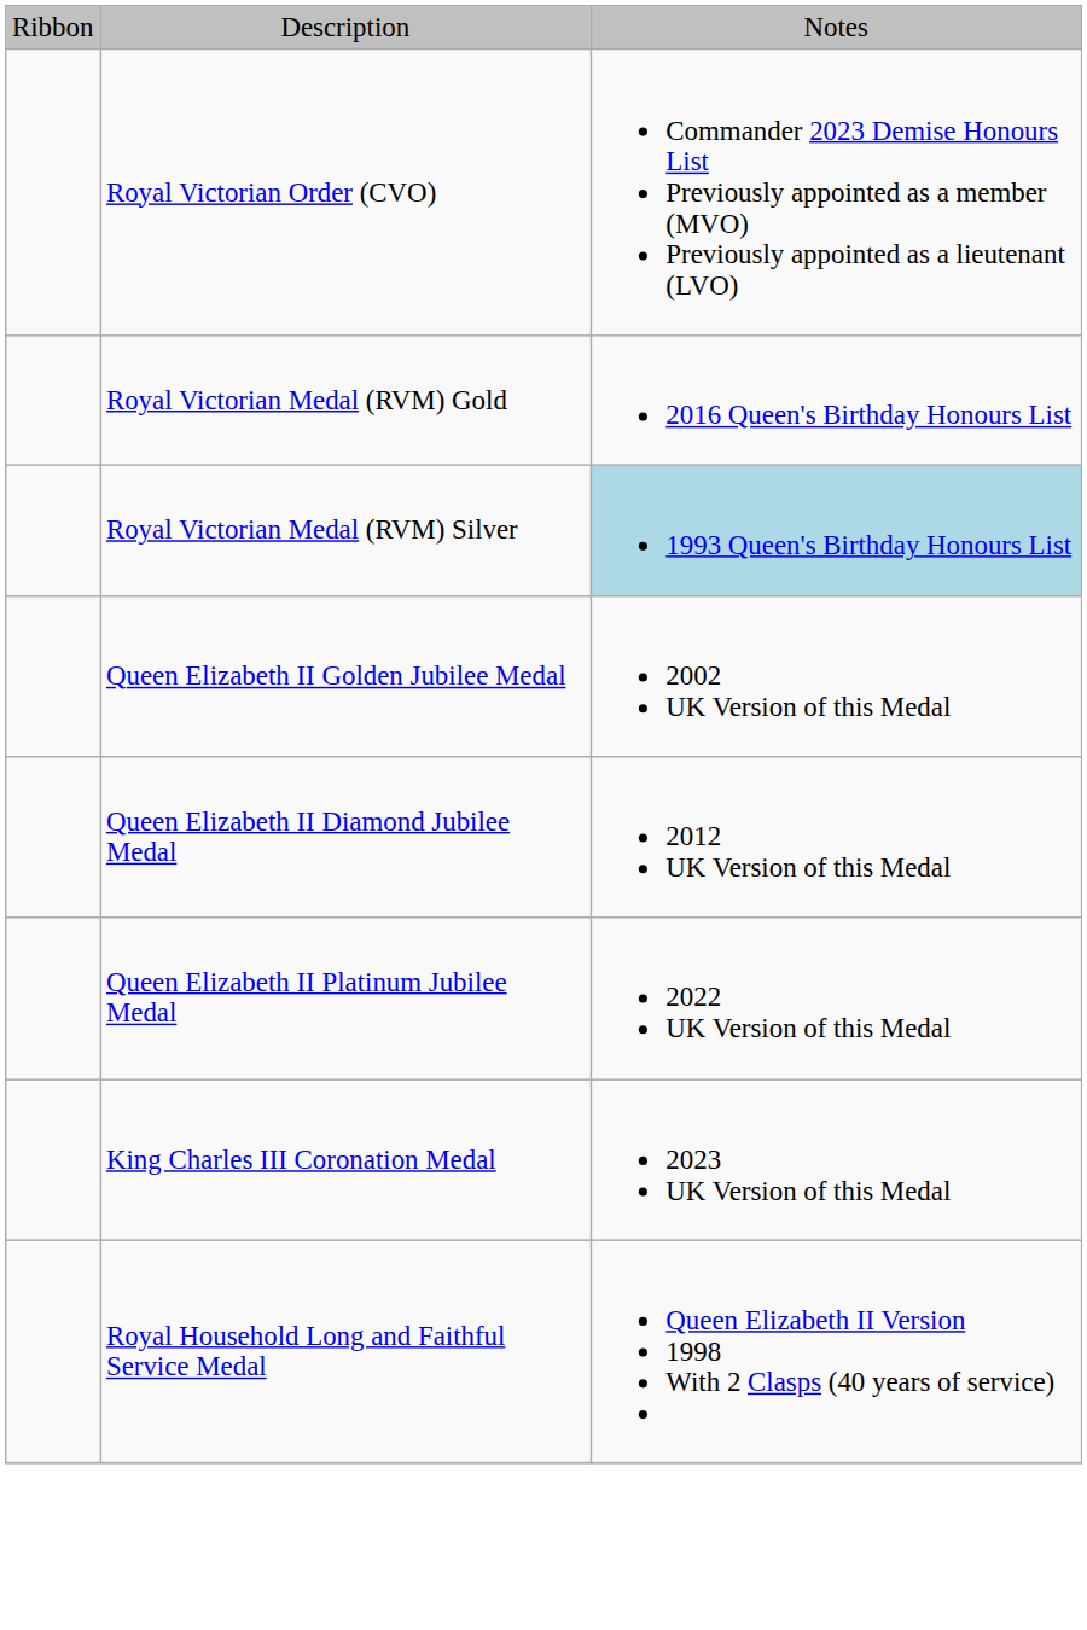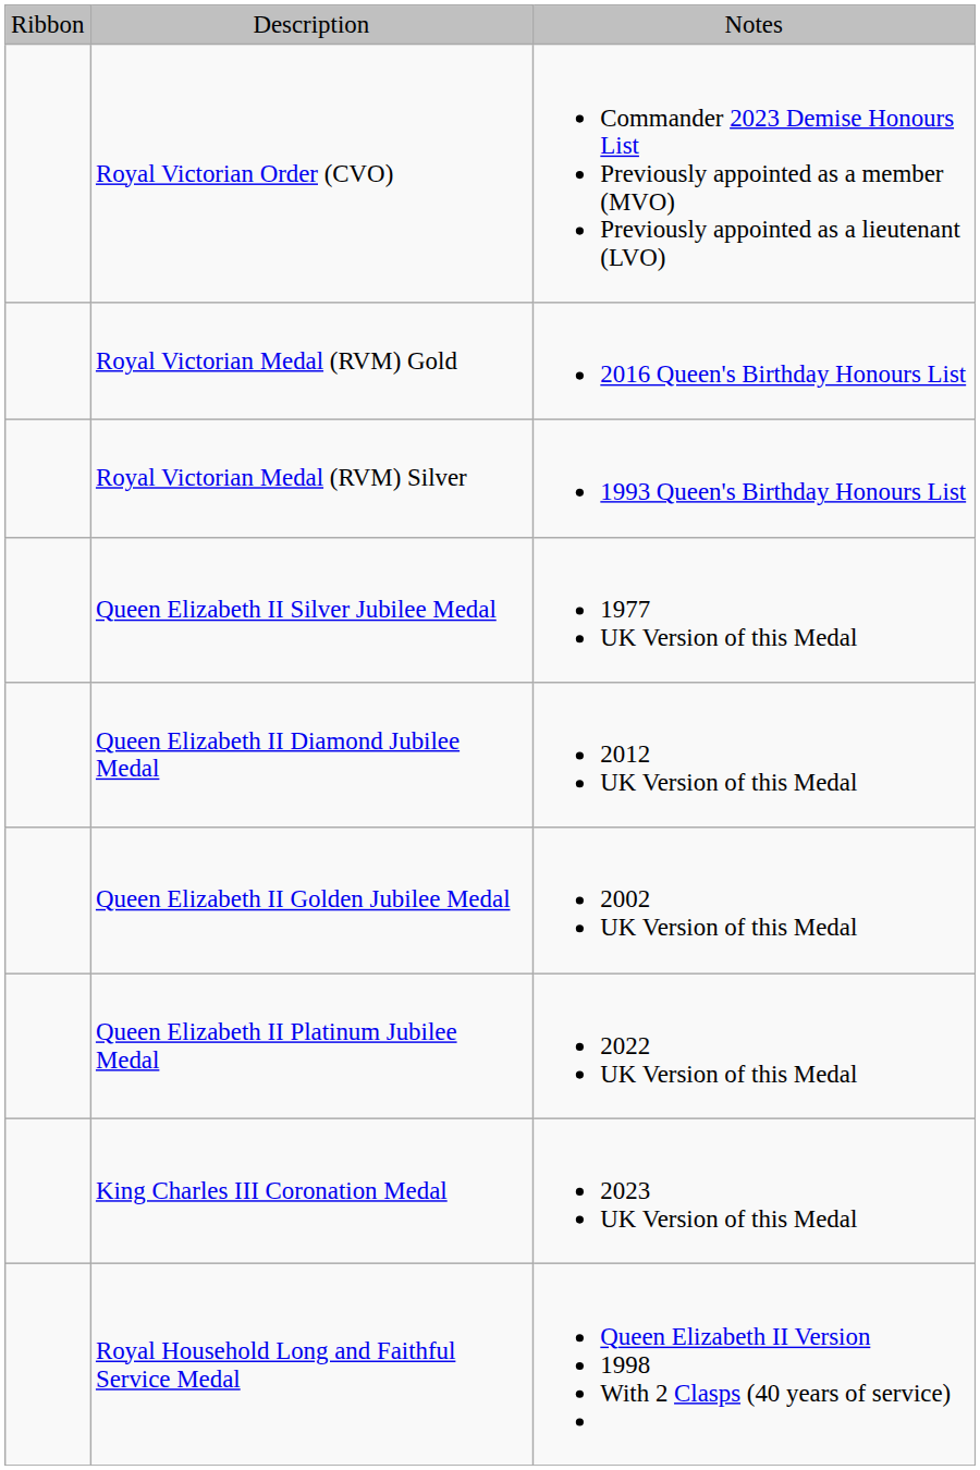Royal Victorian Medal (RVM) Silver | column 3: lightblue background -> no background
+ row: Queen Elizabeth II Silver Jubilee Medal | 1977 UK Version of this Medal
rows swapped: Queen Elizabeth II Golden Jubilee Medal <-> Queen Elizabeth II Diamond Jubilee Medal
